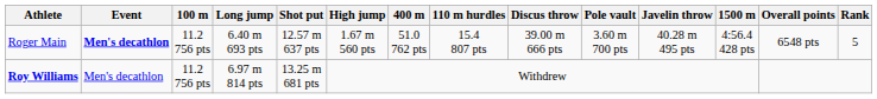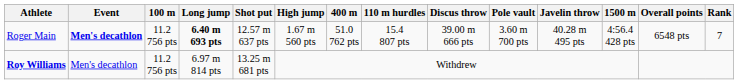Roger Main | Long jump: normal -> bold
Roger Main | Rank: 5 -> 7
